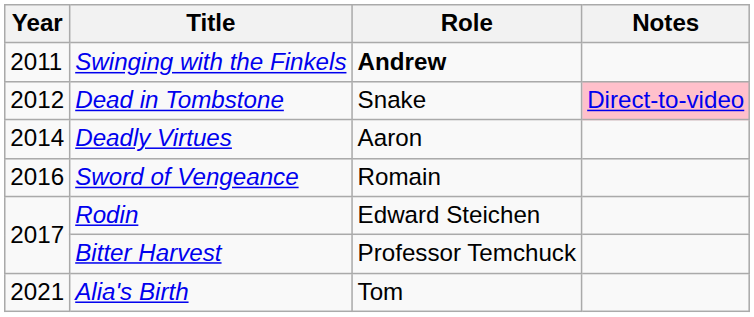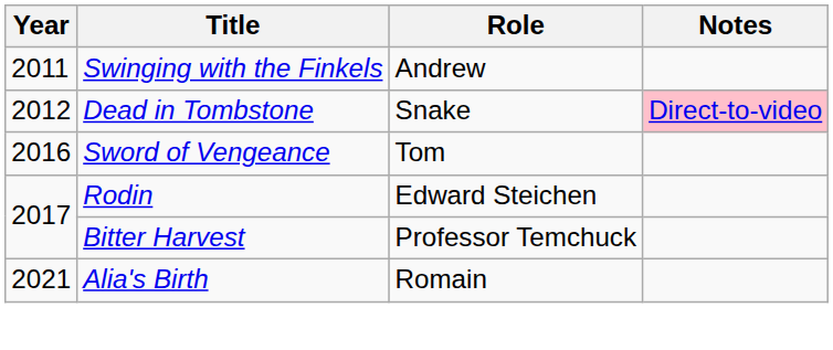Swinging with the Finkels | Role: bold -> normal
- row: 2014 | Deadly Virtues | Aaron
Sword of Vengeance | Role: Romain -> Tom
Alia's Birth | Role: Tom -> Romain
